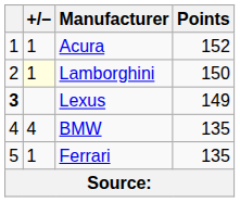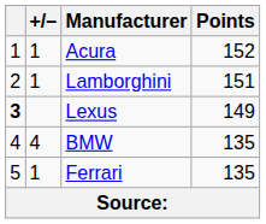Lamborghini | +/–: lightyellow background -> no background
Lamborghini | Points: 150 -> 151
